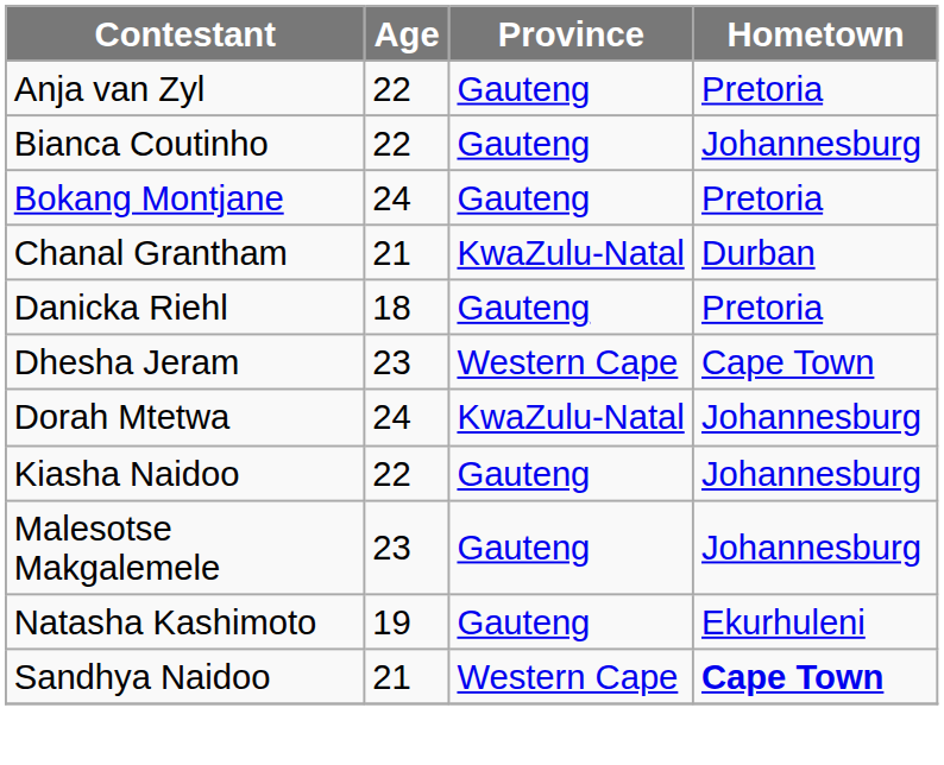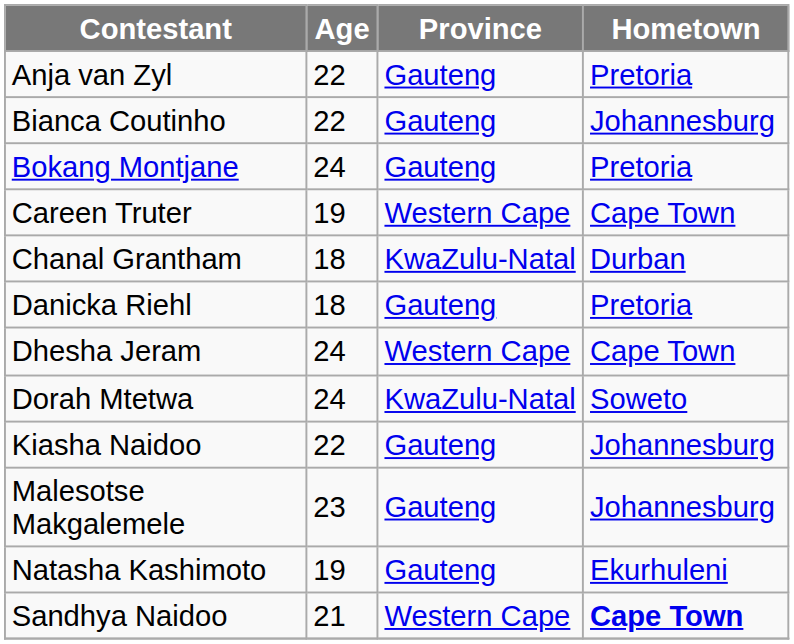+ row: Careen Truter | 19 | Western Cape | Cape Town
Chanal Grantham | Age: 21 -> 18
Dhesha Jeram | Age: 23 -> 24
Dorah Mtetwa | Hometown: Johannesburg -> Soweto
